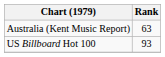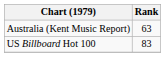US Billboard Hot 100 | Rank: 93 -> 83
